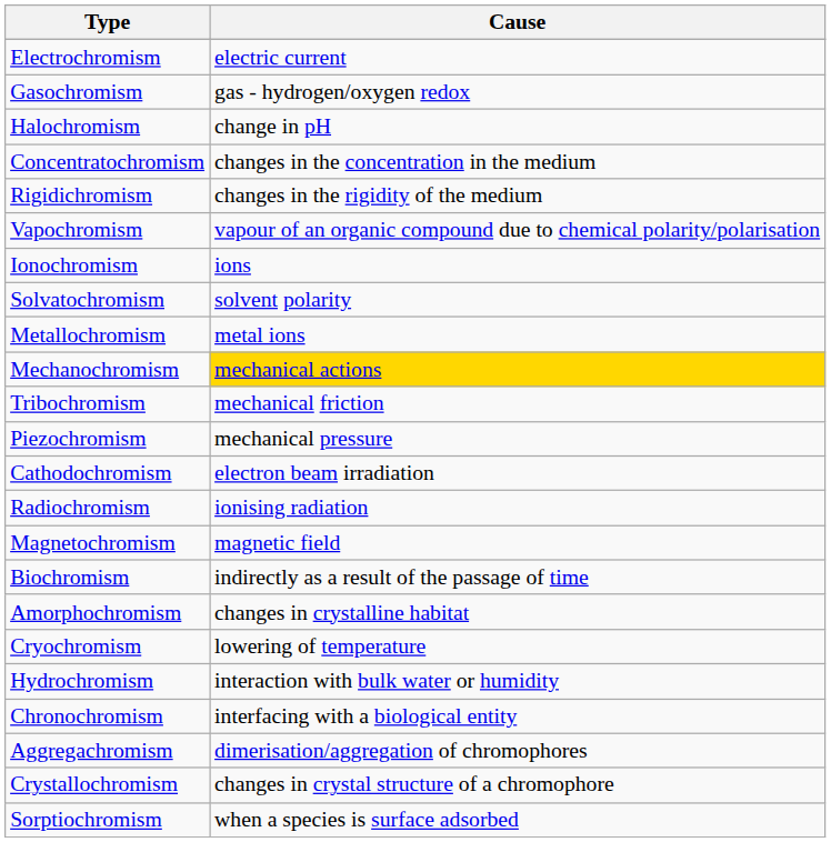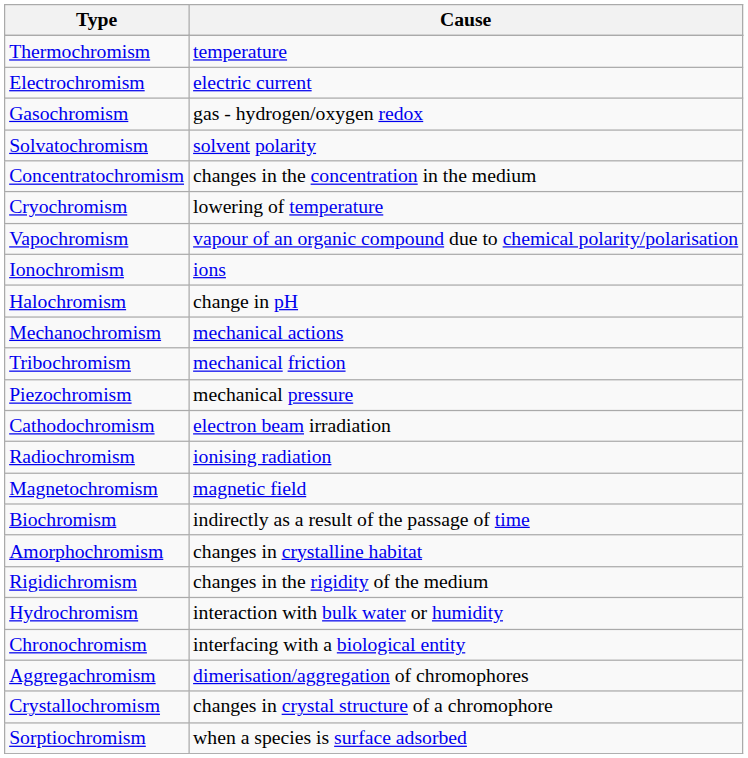+ row: Thermochromism | temperature
rows swapped: Solvatochromism <-> Halochromism
rows swapped: Rigidichromism <-> Cryochromism
- row: Metallochromism | metal ions
Mechanochromism | Cause: gold background -> no background
